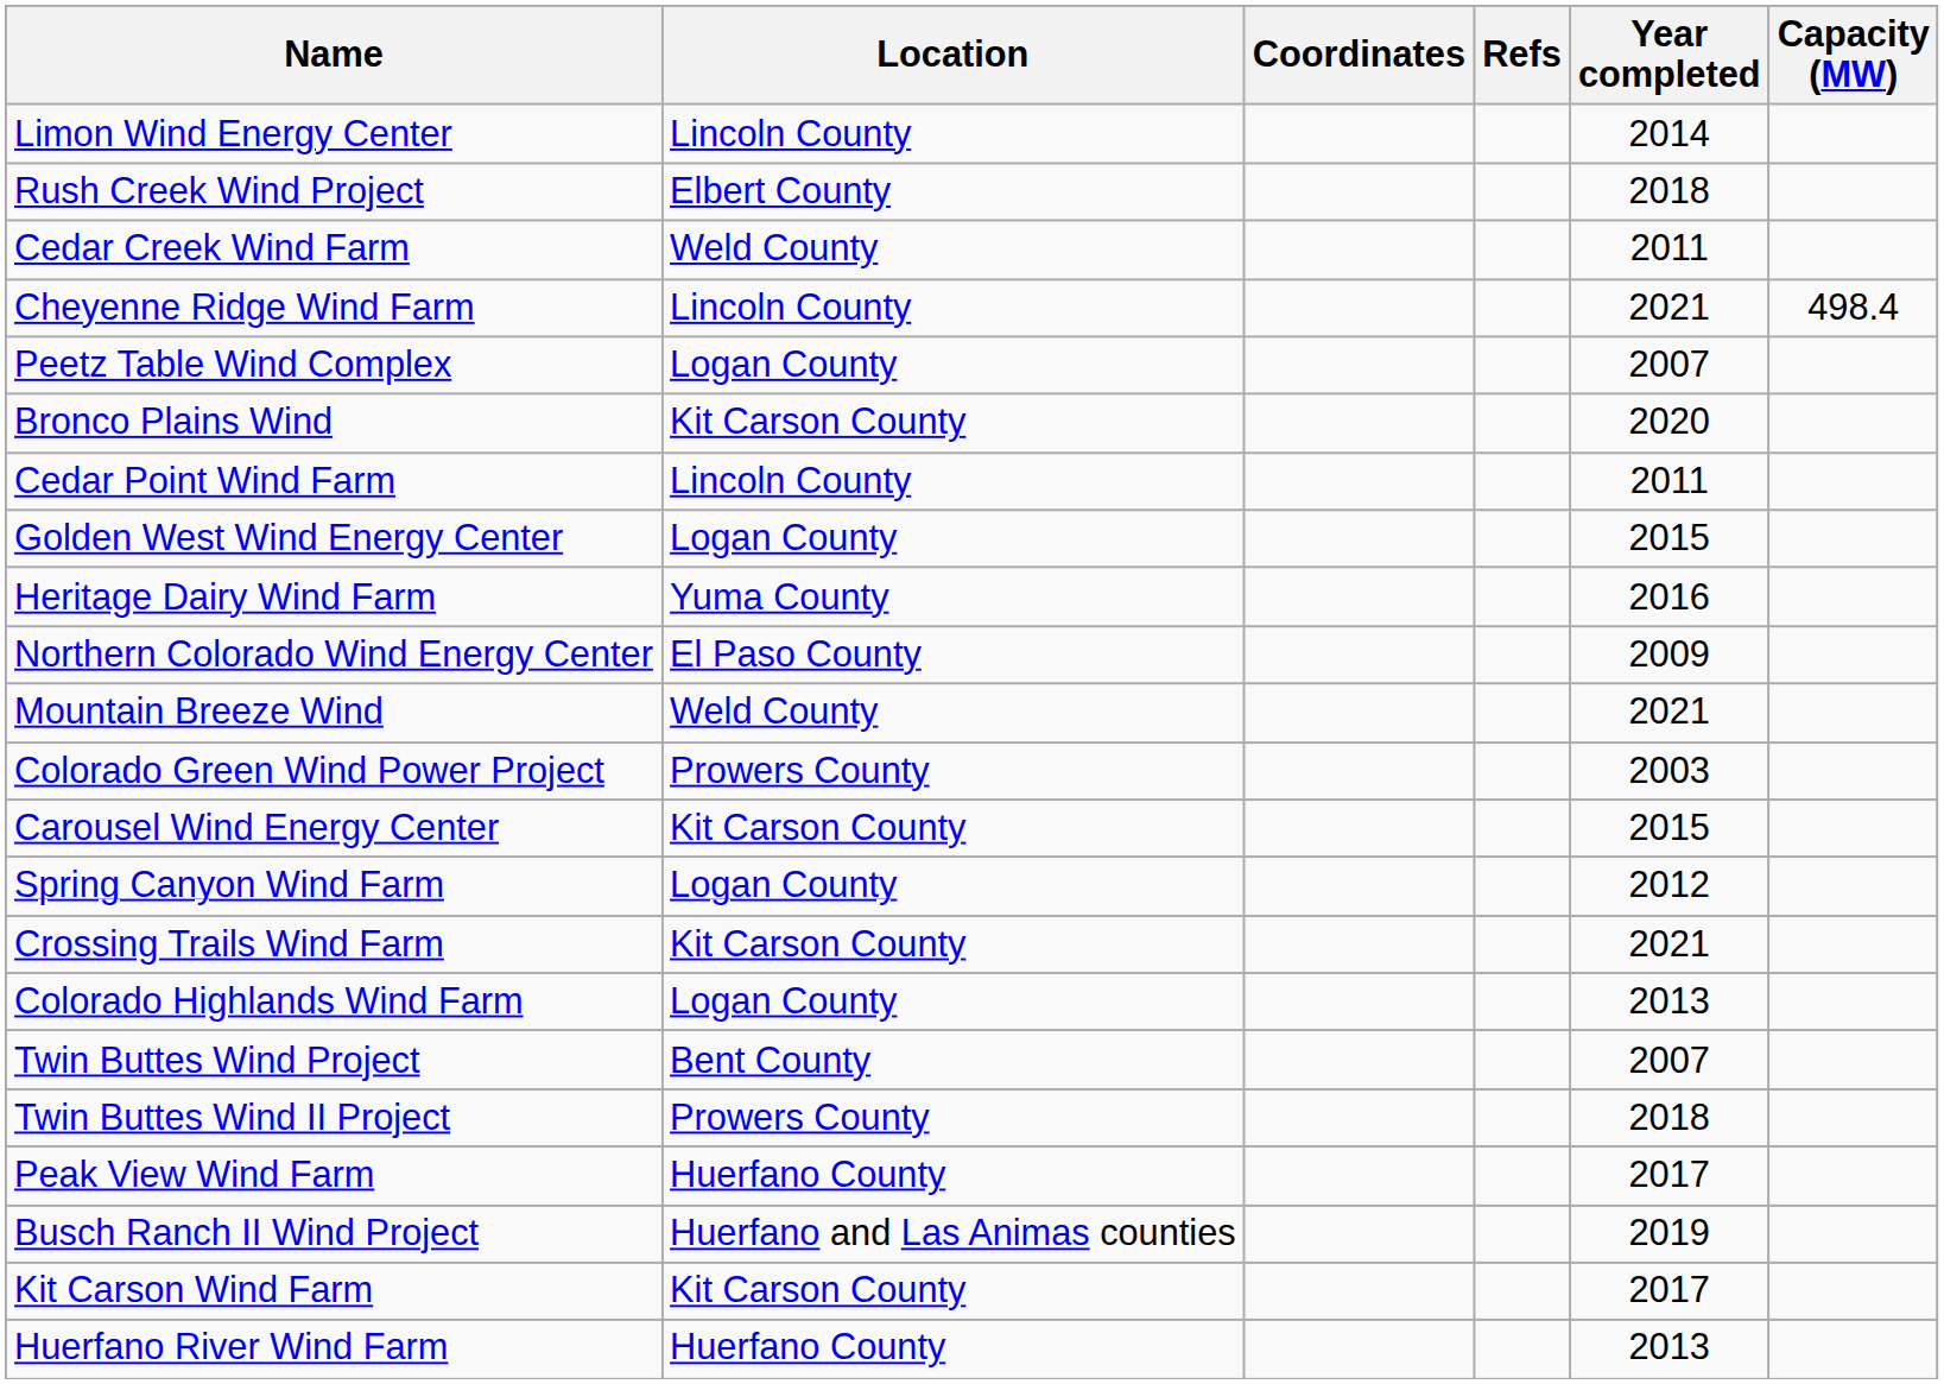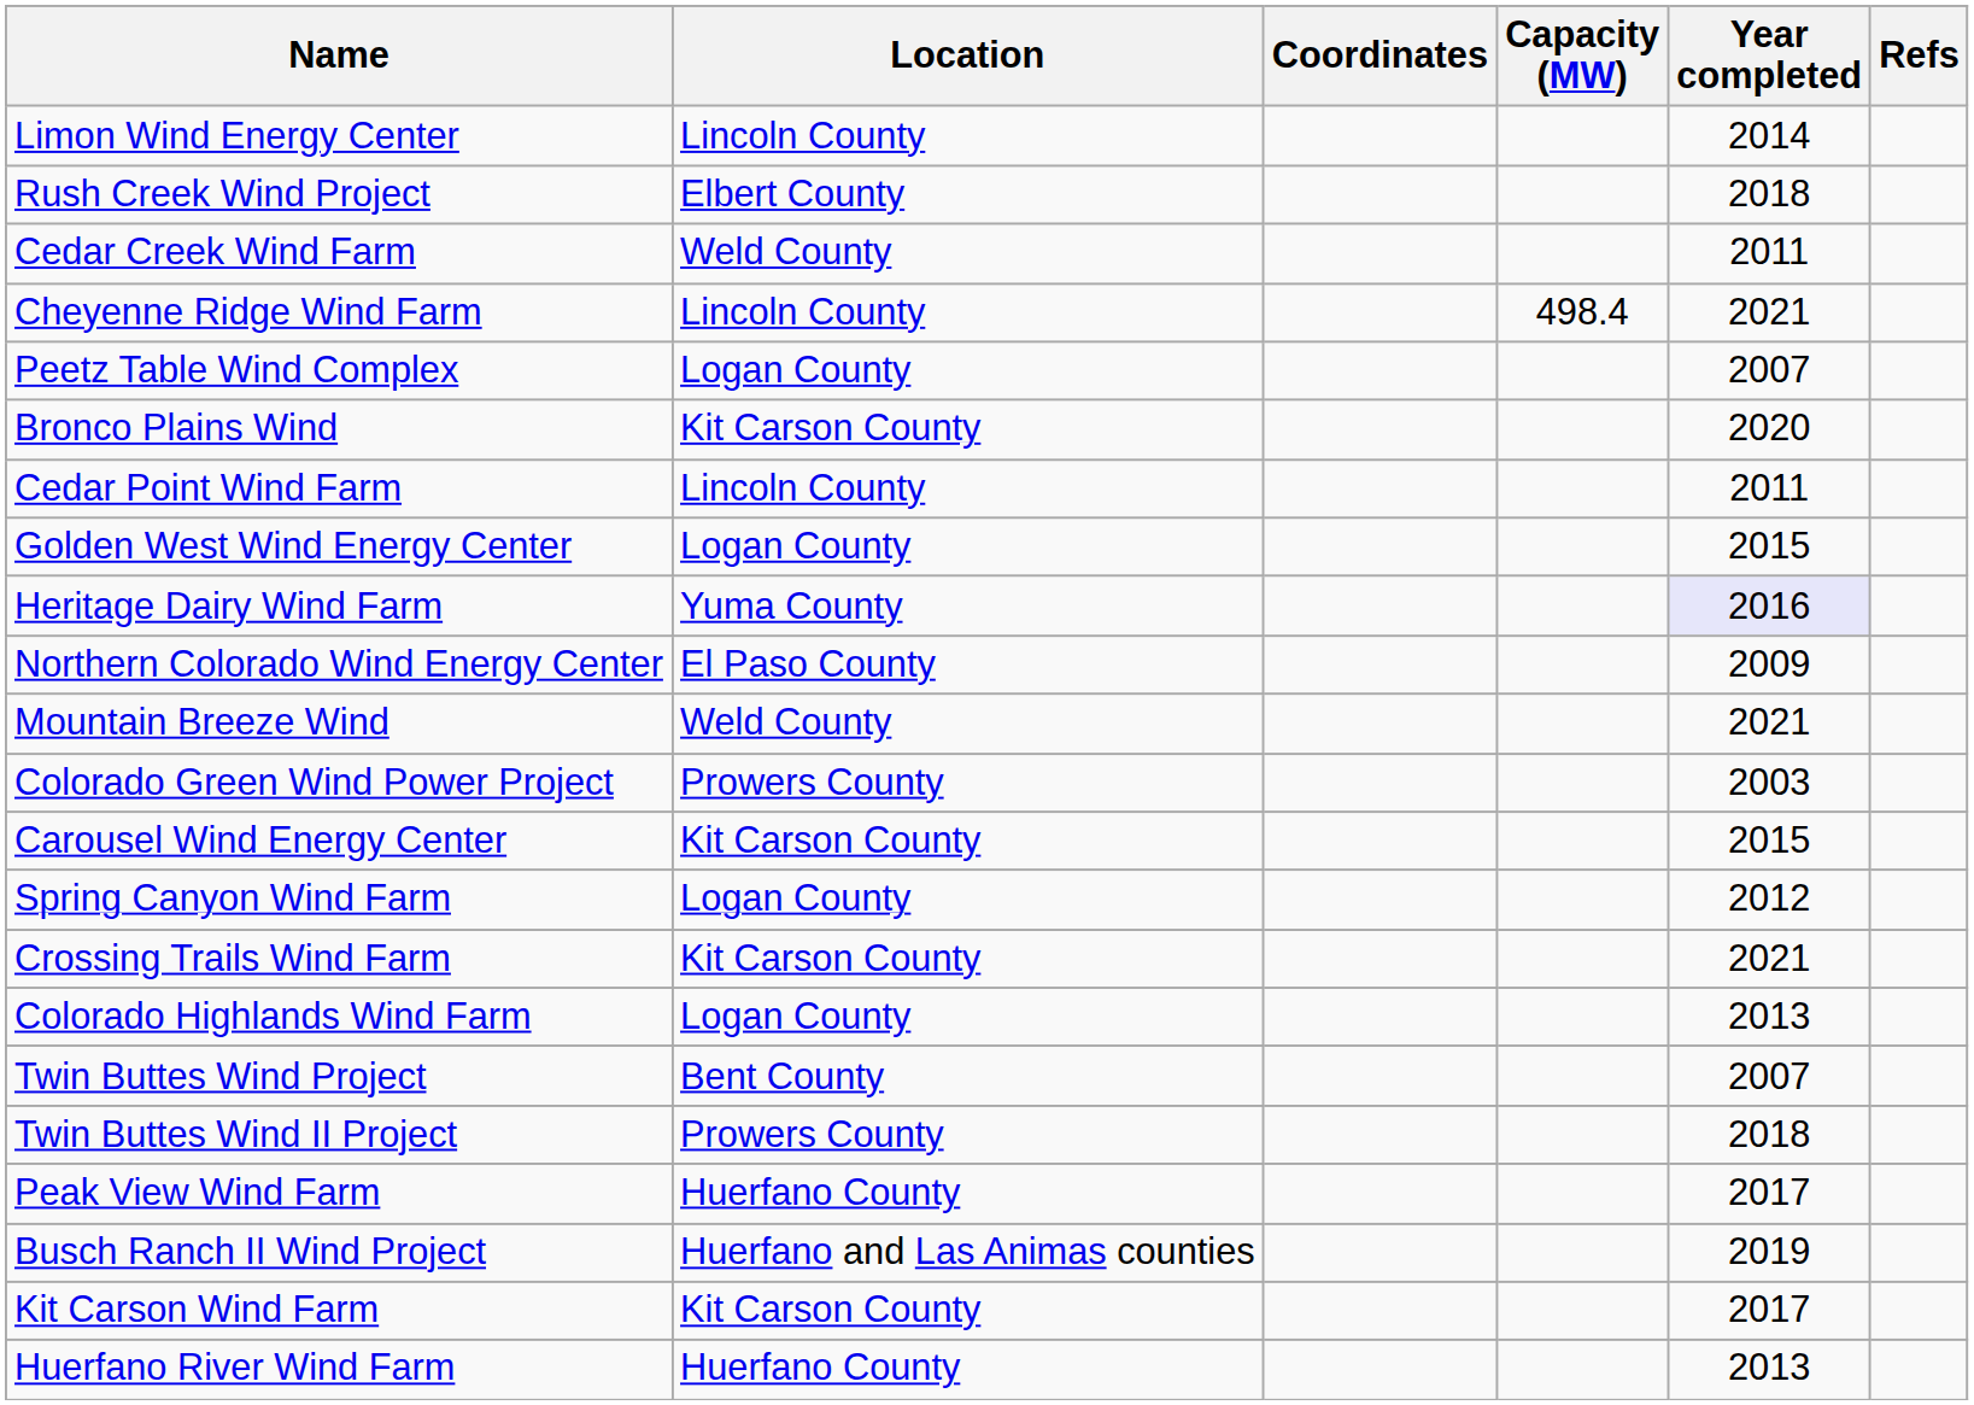columns swapped: Capacity (MW) <-> Refs
Heritage Dairy Wind Farm | Year completed: no background -> lavender background
